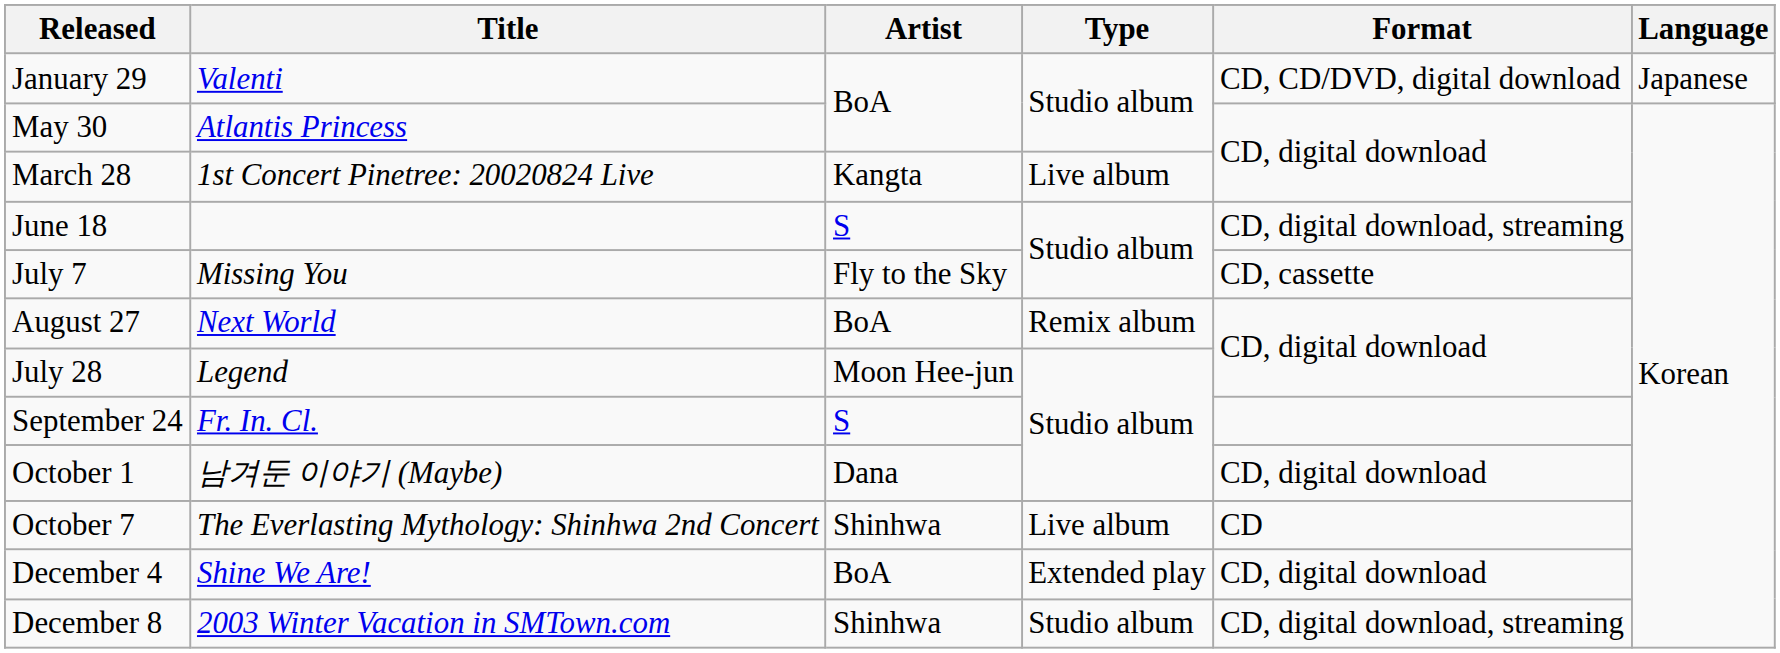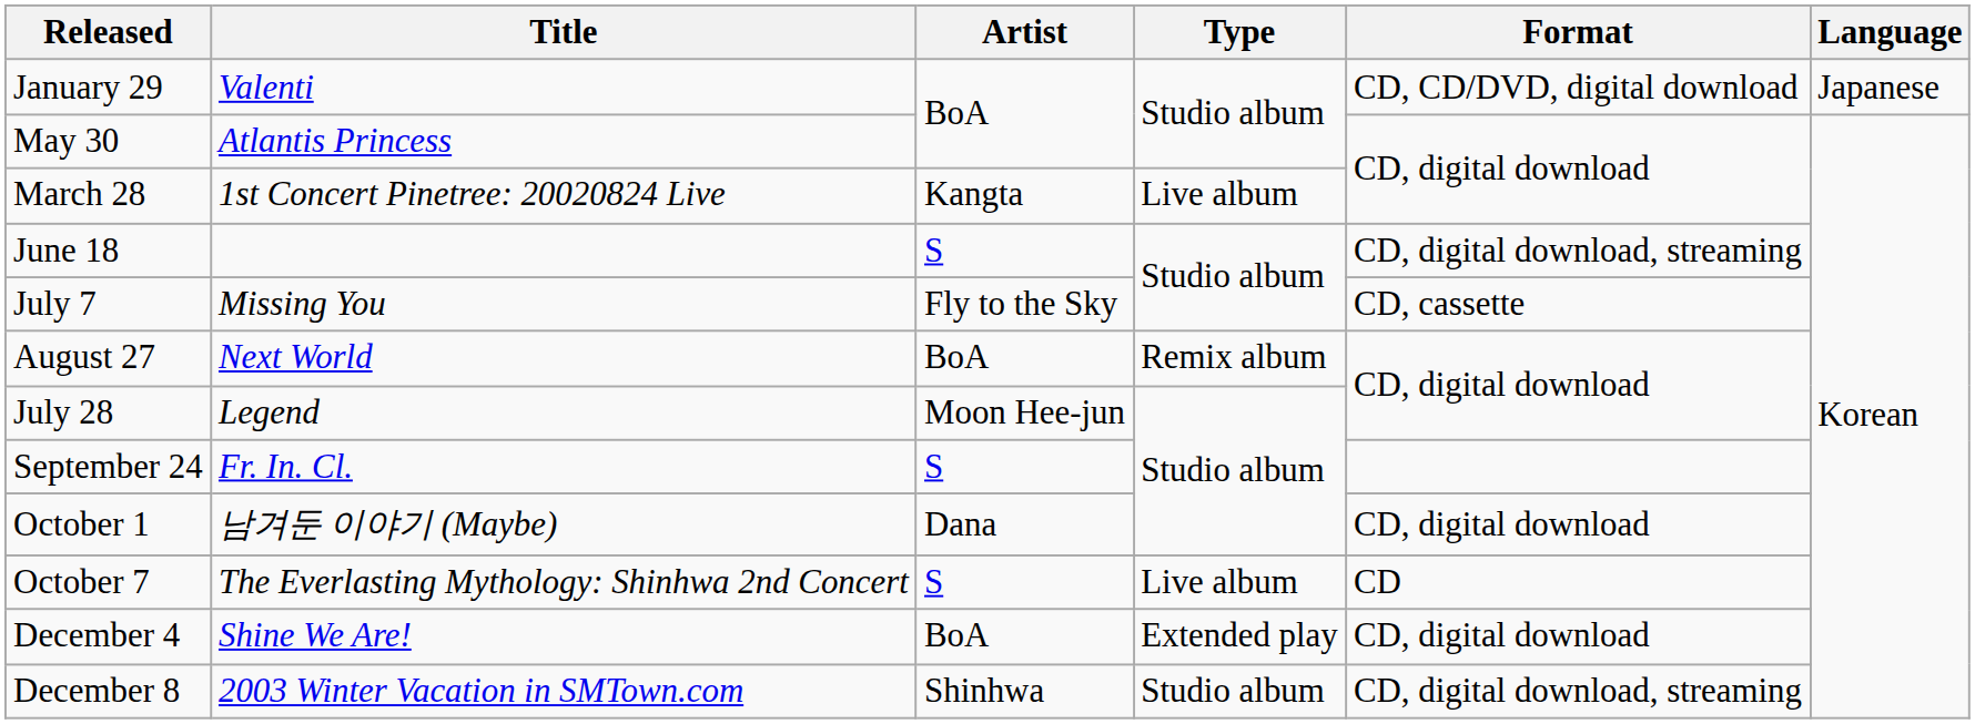October 7 | Artist: Shinhwa -> S
